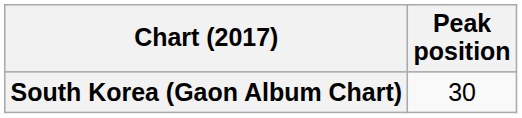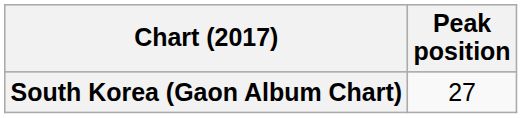South Korea (Gaon Album Chart) | Peak position: 30 -> 27
